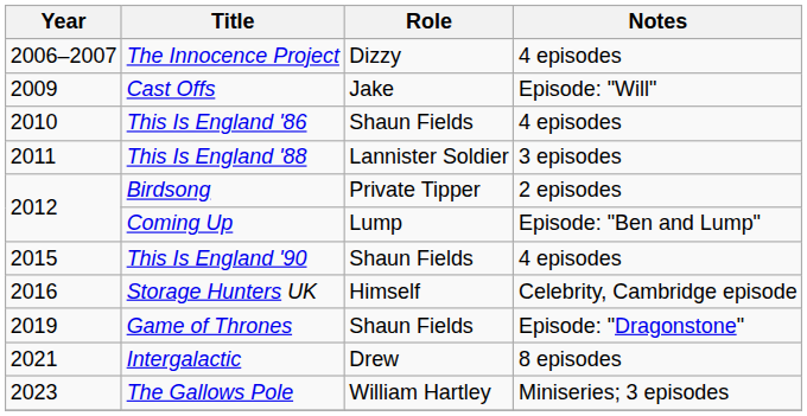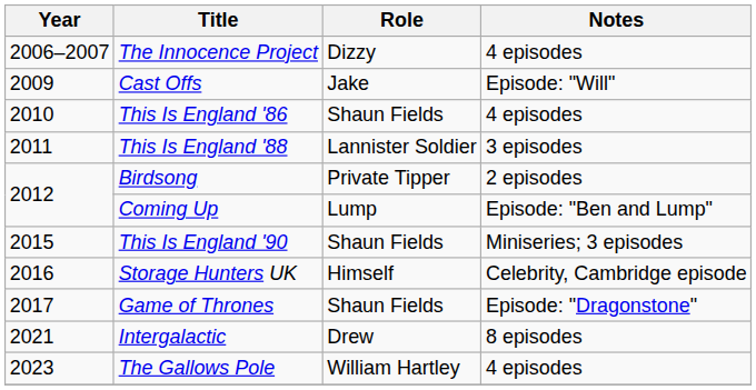This Is England '90 | Notes: 4 episodes -> Miniseries; 3 episodes
Game of Thrones | Year: 2019 -> 2017
The Gallows Pole | Notes: Miniseries; 3 episodes -> 4 episodes
